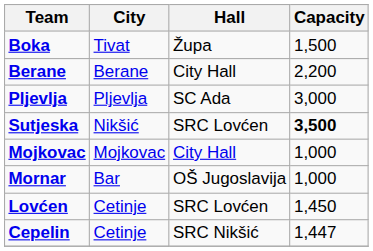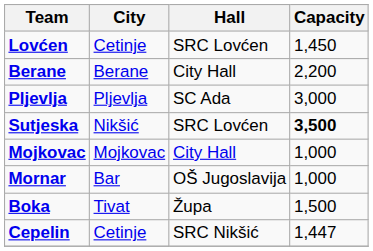rows swapped: Lovćen <-> Boka
